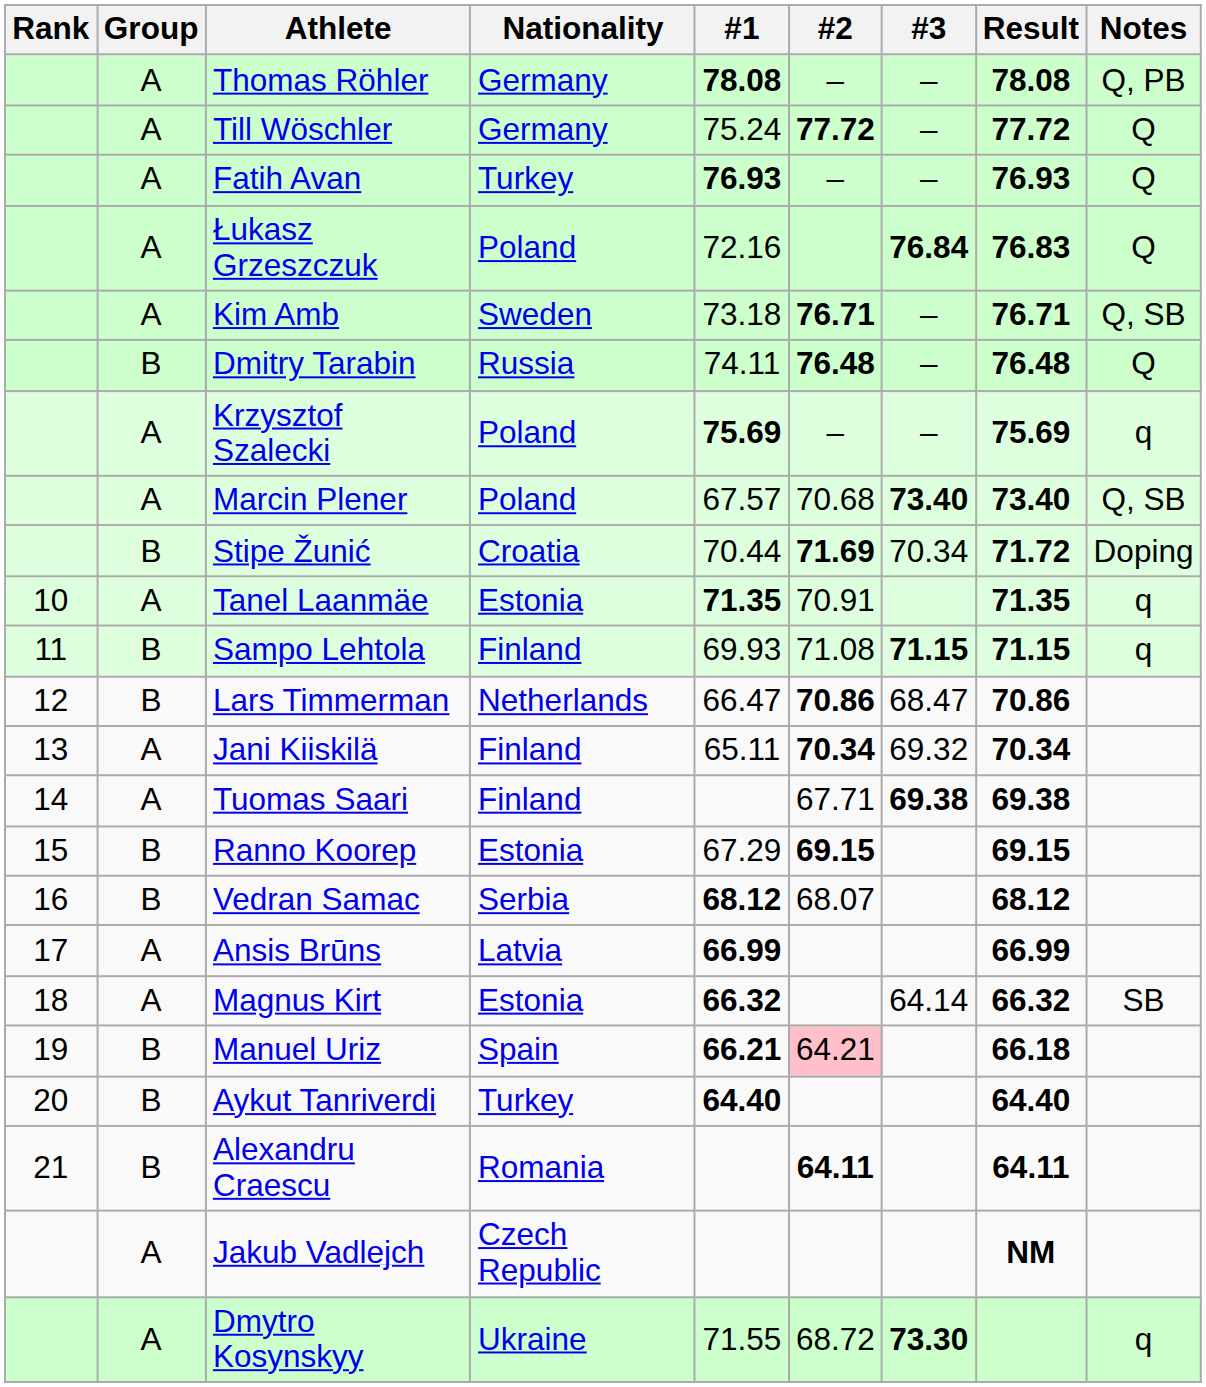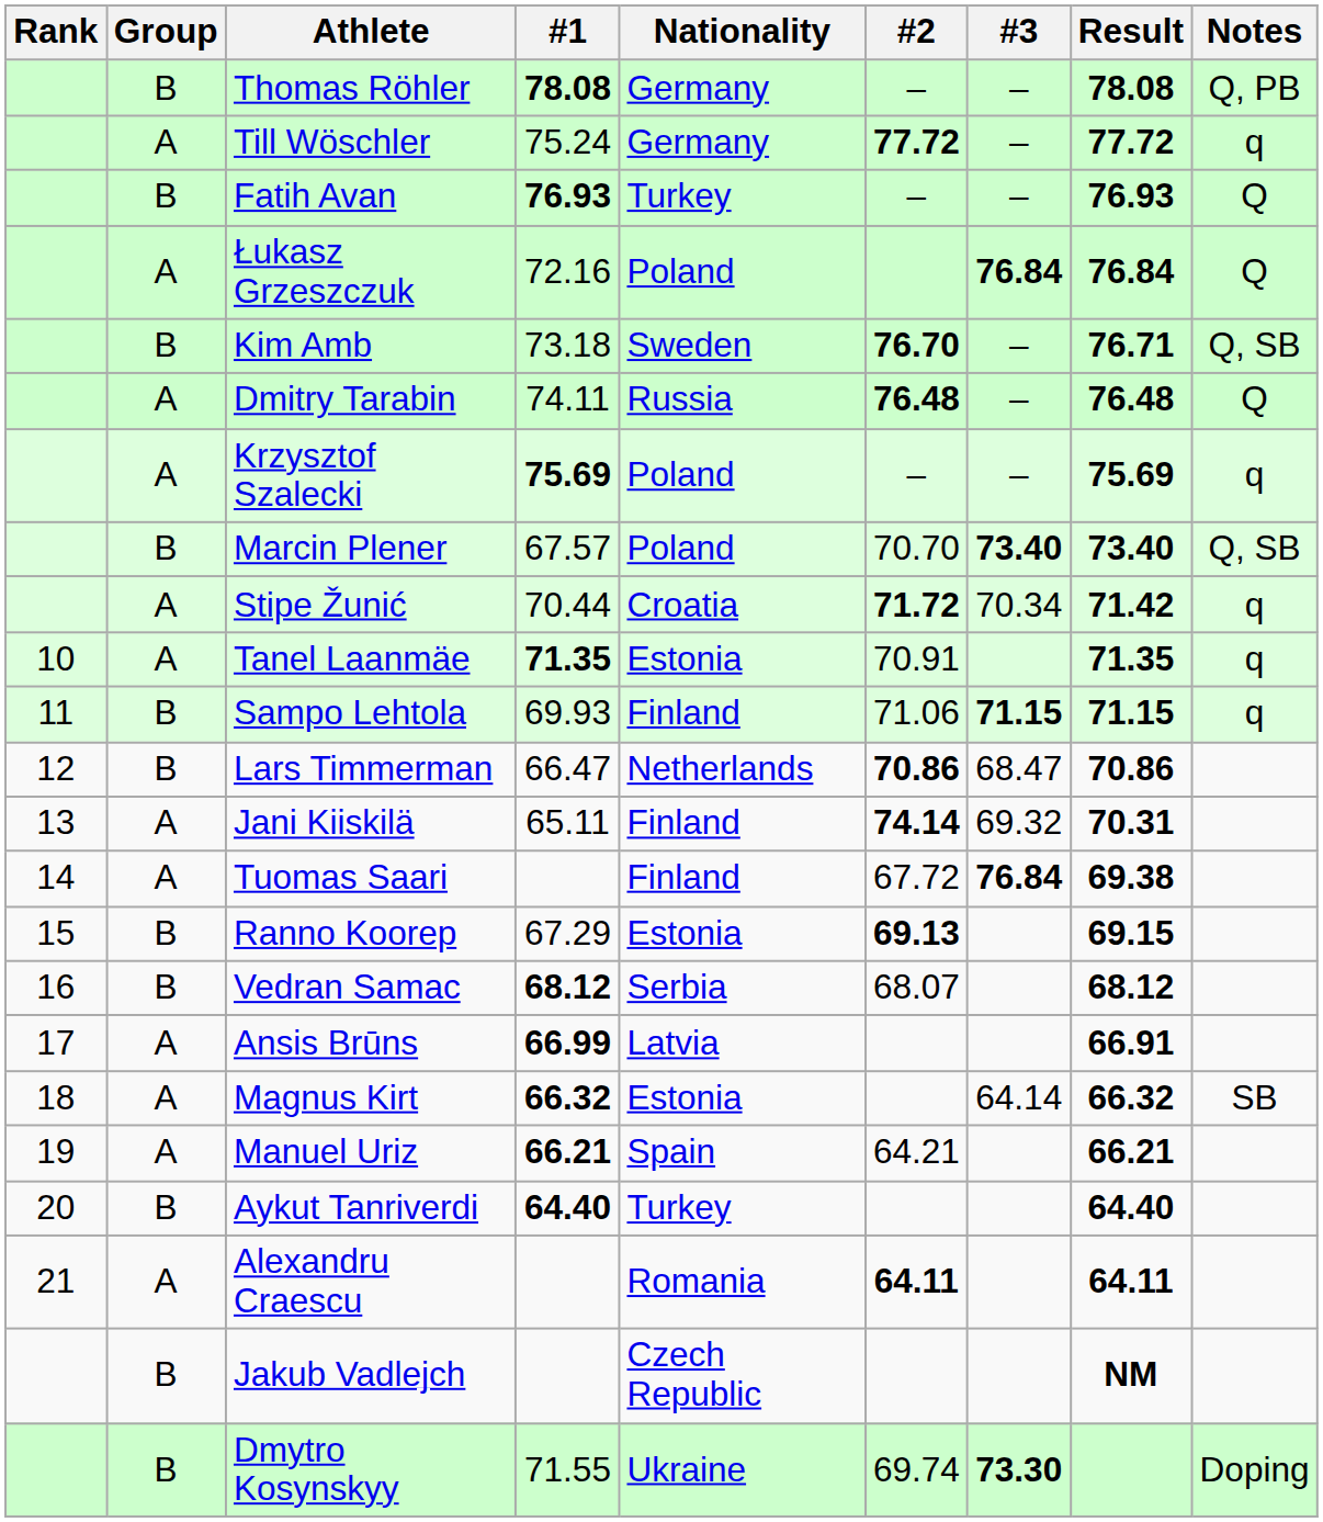columns swapped: Nationality <-> #1
Thomas Röhler | Group: A -> B
Till Wöschler | Notes: Q -> q
Fatih Avan | Group: A -> B
Łukasz Grzeszczuk | Result: 76.83 -> 76.84
Kim Amb | Group: A -> B
Kim Amb | #2: 76.71 -> 76.70
Dmitry Tarabin | Group: B -> A
Marcin Plener | Group: A -> B
Marcin Plener | #2: 70.68 -> 70.70
Stipe Žunić | Group: B -> A
Stipe Žunić | #2: 71.69 -> 71.72
Stipe Žunić | Result: 71.72 -> 71.42
Stipe Žunić | Notes: Doping -> q
Sampo Lehtola | #2: 71.08 -> 71.06
Jani Kiiskilä | #2: 70.34 -> 74.14
Jani Kiiskilä | Result: 70.34 -> 70.31
Tuomas Saari | #2: 67.71 -> 67.72
Tuomas Saari | #3: 69.38 -> 76.84
Ranno Koorep | #2: 69.15 -> 69.13
Ansis Brūns | Result: 66.99 -> 66.91
Manuel Uriz | Group: B -> A
Manuel Uriz | #2: pink background -> no background
Manuel Uriz | Result: 66.18 -> 66.21
Alexandru Craescu | Group: B -> A
Jakub Vadlejch | Group: A -> B
Dmytro Kosynskyy | Group: A -> B
Dmytro Kosynskyy | #2: 68.72 -> 69.74
Dmytro Kosynskyy | Notes: q -> Doping
